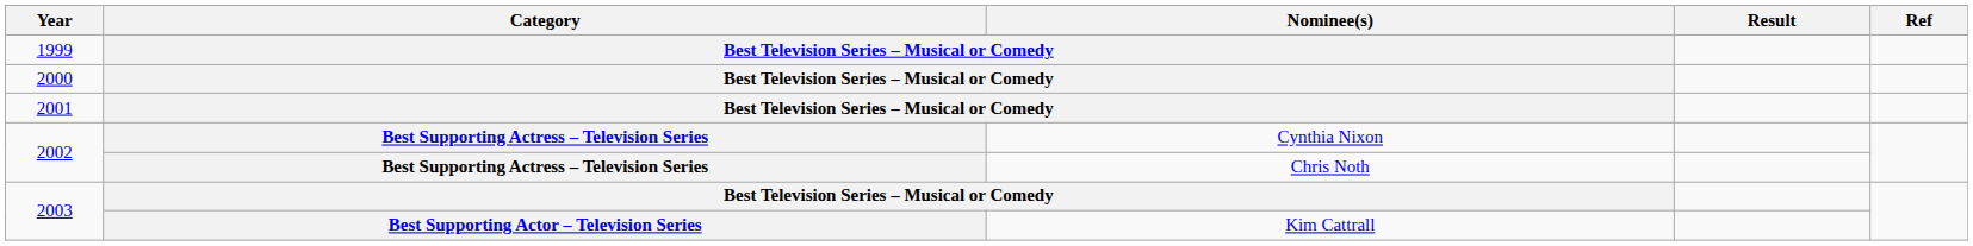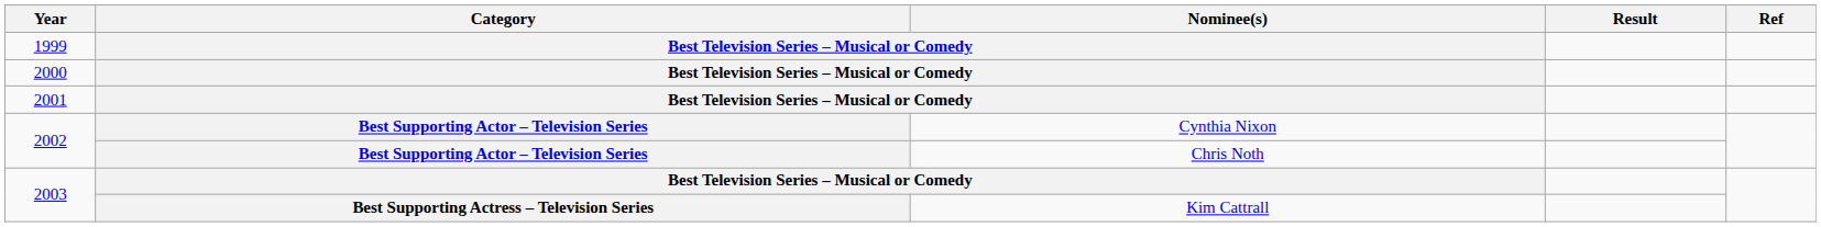2002 / Cynthia Nixon | Category: Best Supporting Actress – Television Series -> Best Supporting Actor – Television Series
2002 / Chris Noth | Category: Best Supporting Actress – Television Series -> Best Supporting Actor – Television Series
2003 / Kim Cattrall | Category: Best Supporting Actor – Television Series -> Best Supporting Actress – Television Series
